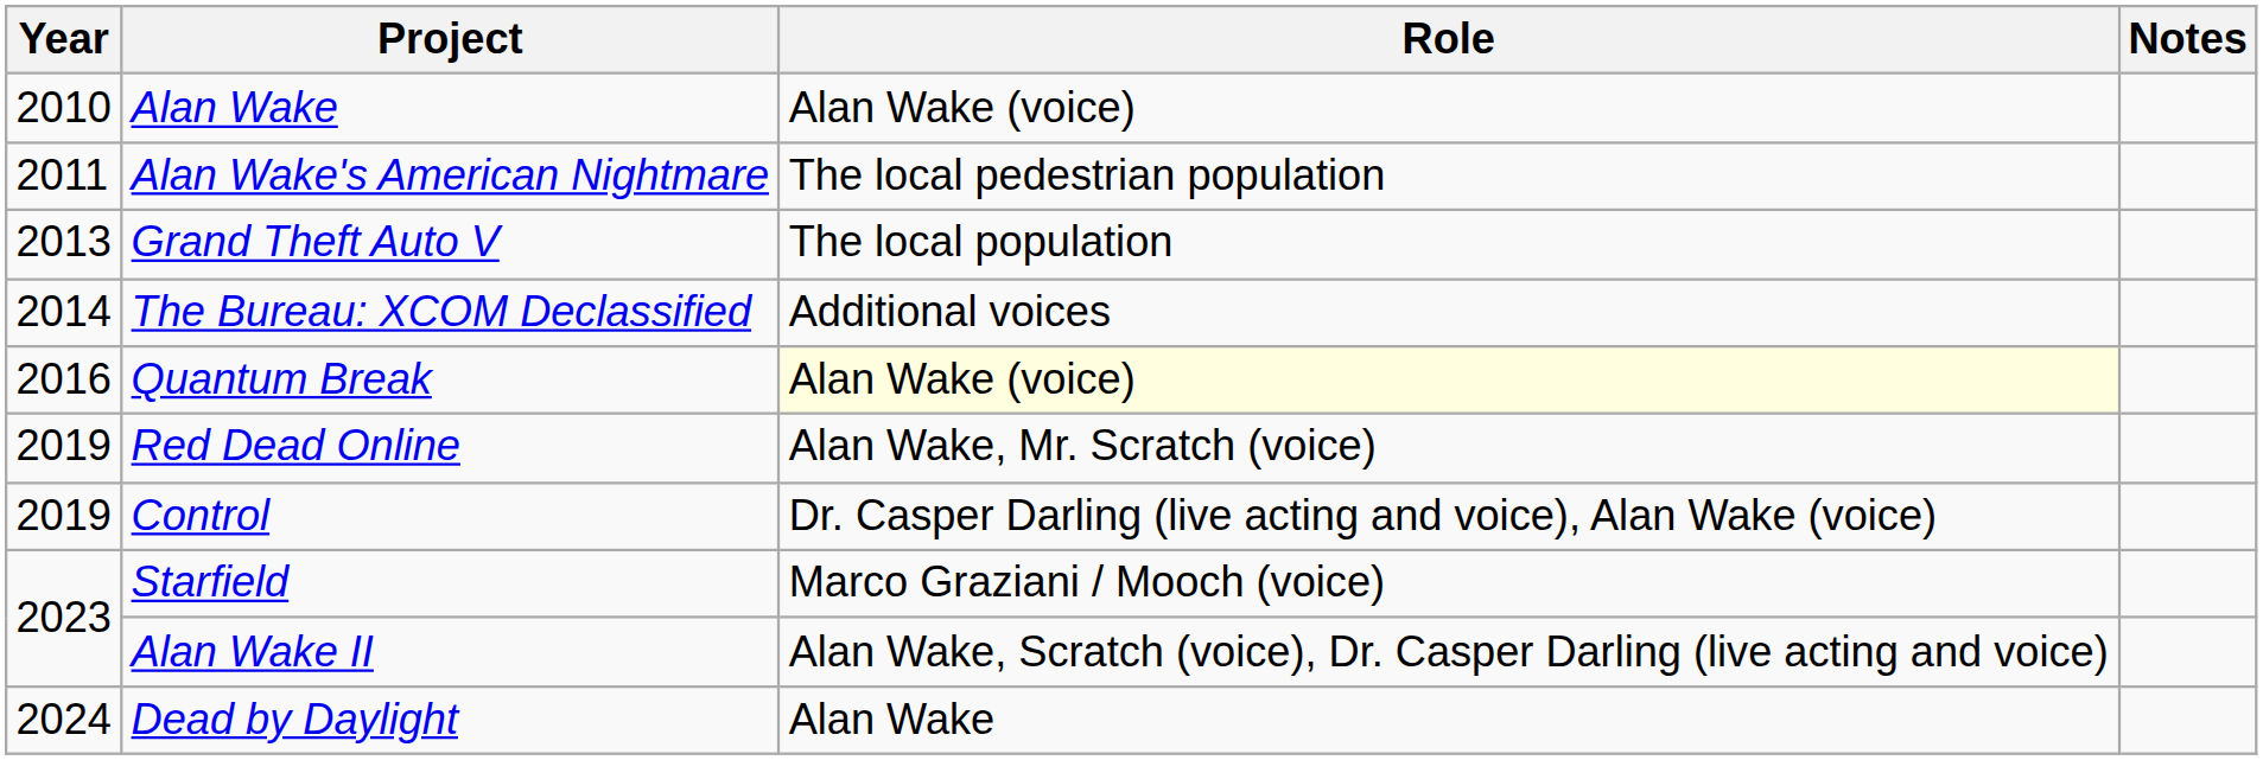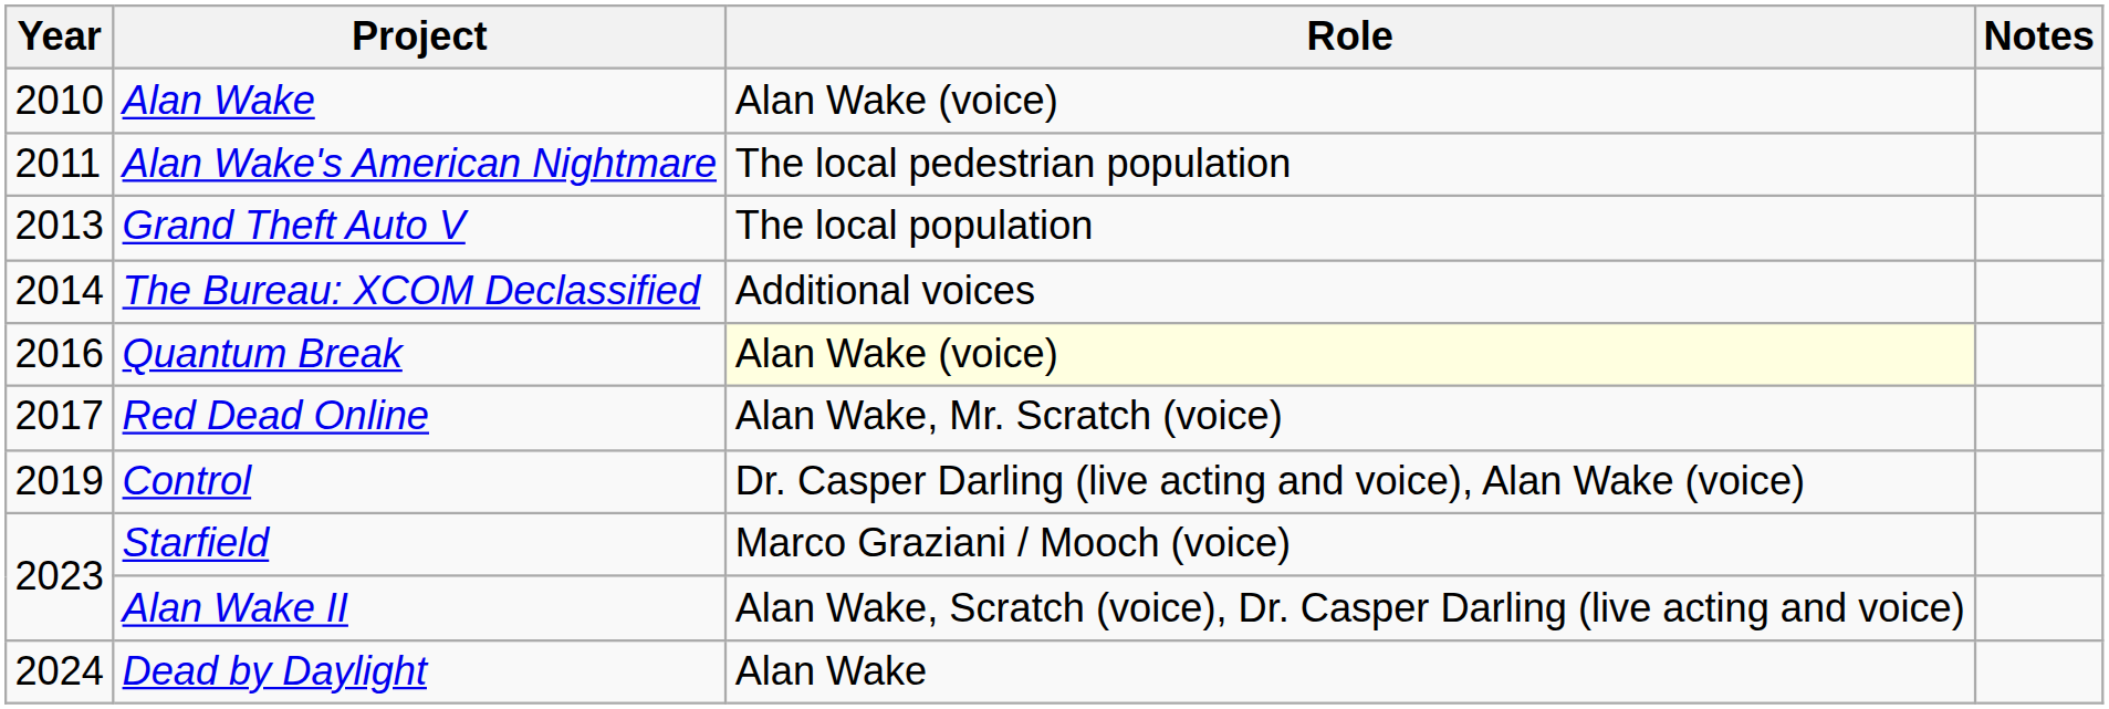Red Dead Online | Year: 2019 -> 2017
